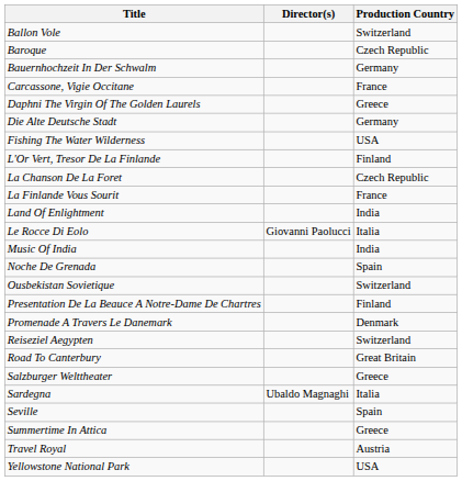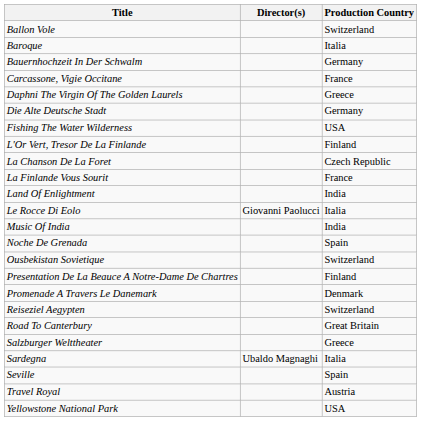Baroque | Production Country: Czech Republic -> Italia
- row: Summertime In Attica | Greece
